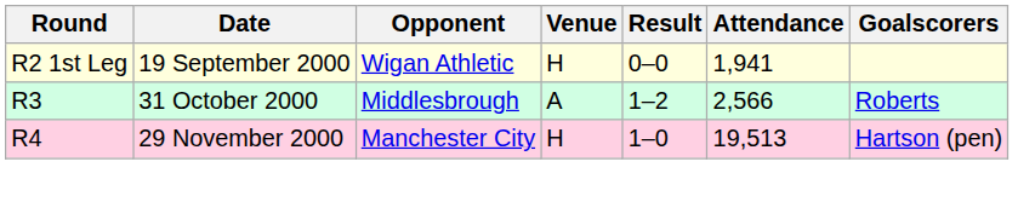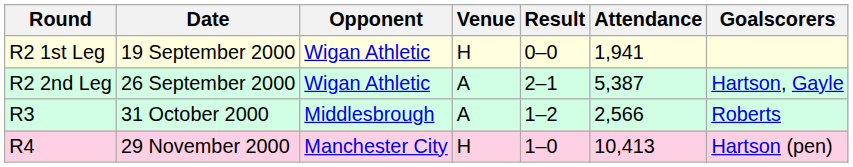+ row: R2 2nd Leg | 26 September 2000 | Wigan Athletic | A | 2–1 | 5,387 | Hartson, Gayle
R4 | Attendance: 19,513 -> 10,413
